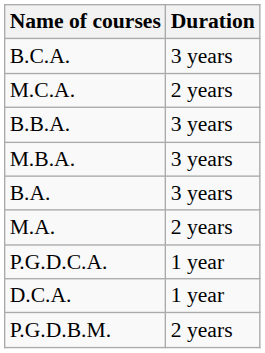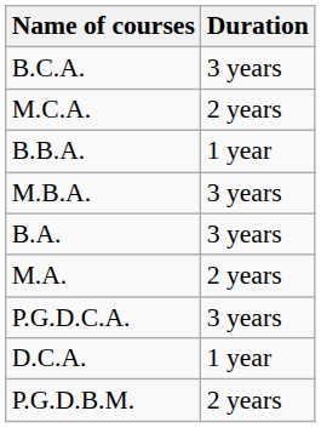B.B.A. | Duration: 3 years -> 1 year
P.G.D.C.A. | Duration: 1 year -> 3 years
